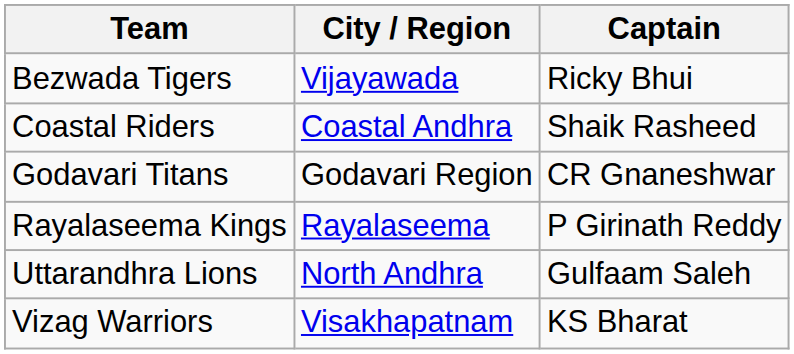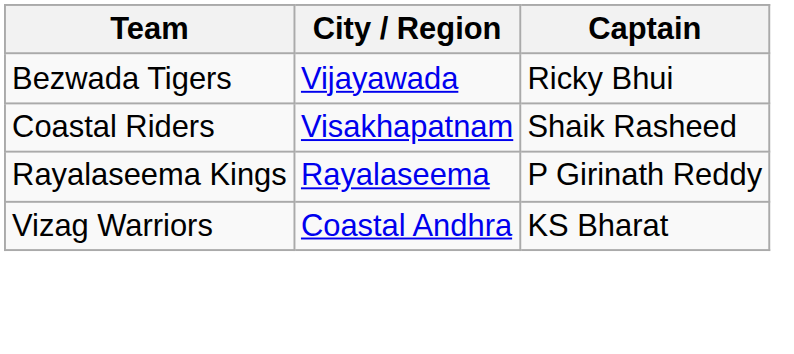Coastal Riders | City / Region: Coastal Andhra -> Visakhapatnam
- row: Godavari Titans | Godavari Region | CR Gnaneshwar
- row: Uttarandhra Lions | North Andhra | Gulfaam Saleh
Vizag Warriors | City / Region: Visakhapatnam -> Coastal Andhra
